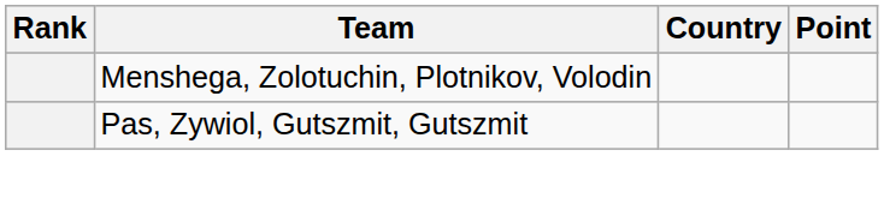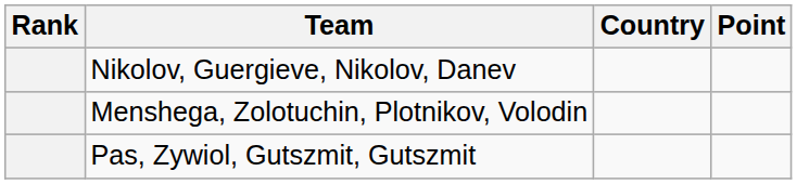+ row: Nikolov, Guergieve, Nikolov, Danev
